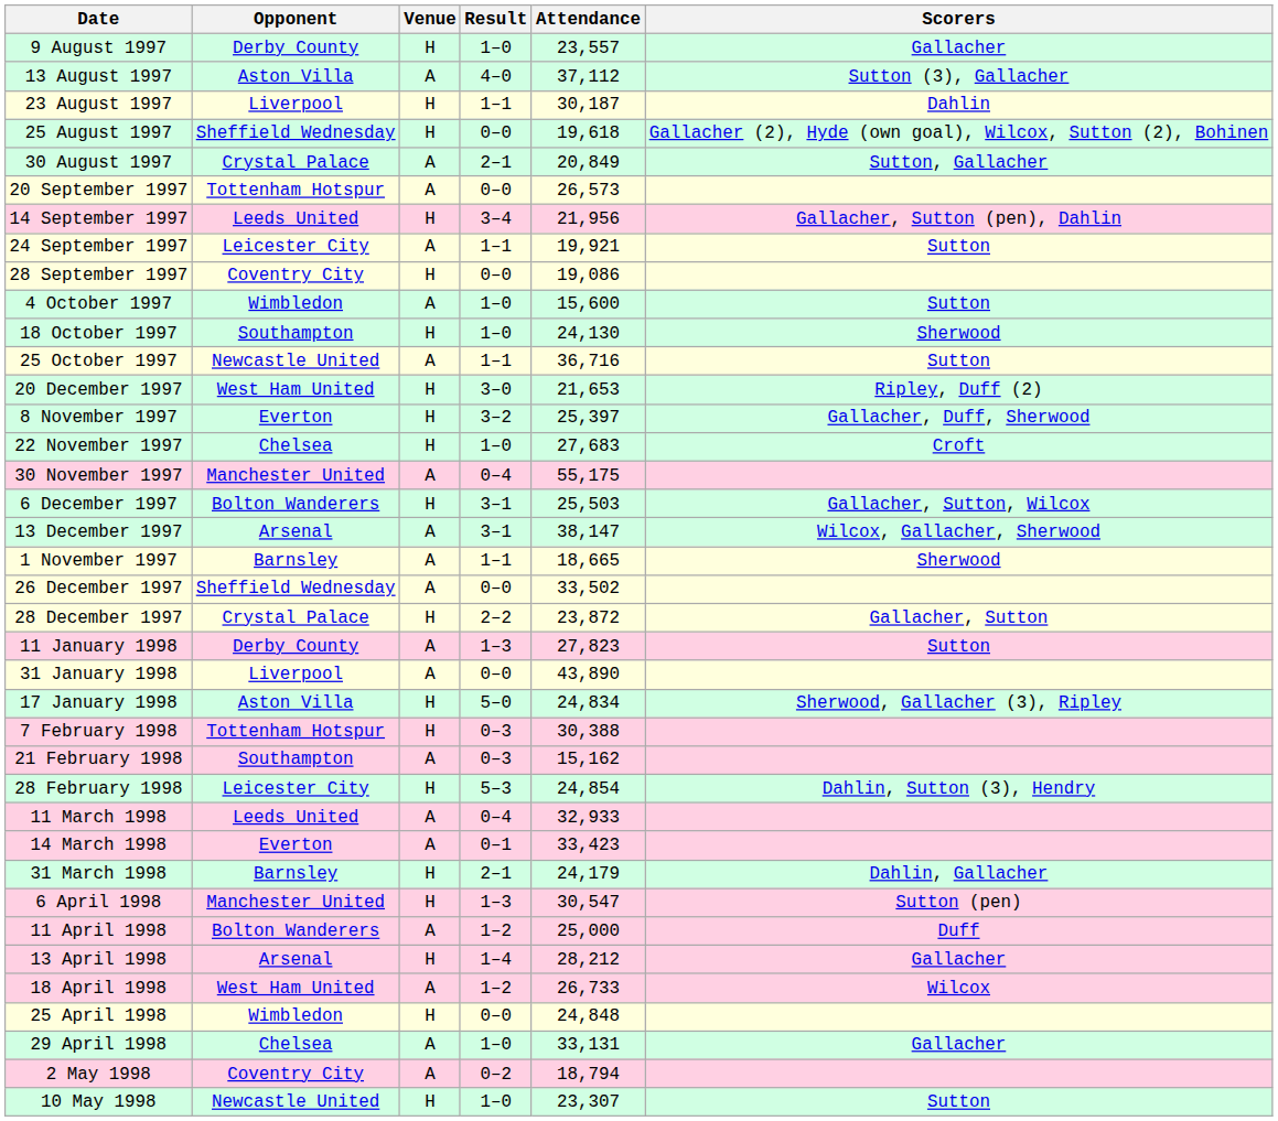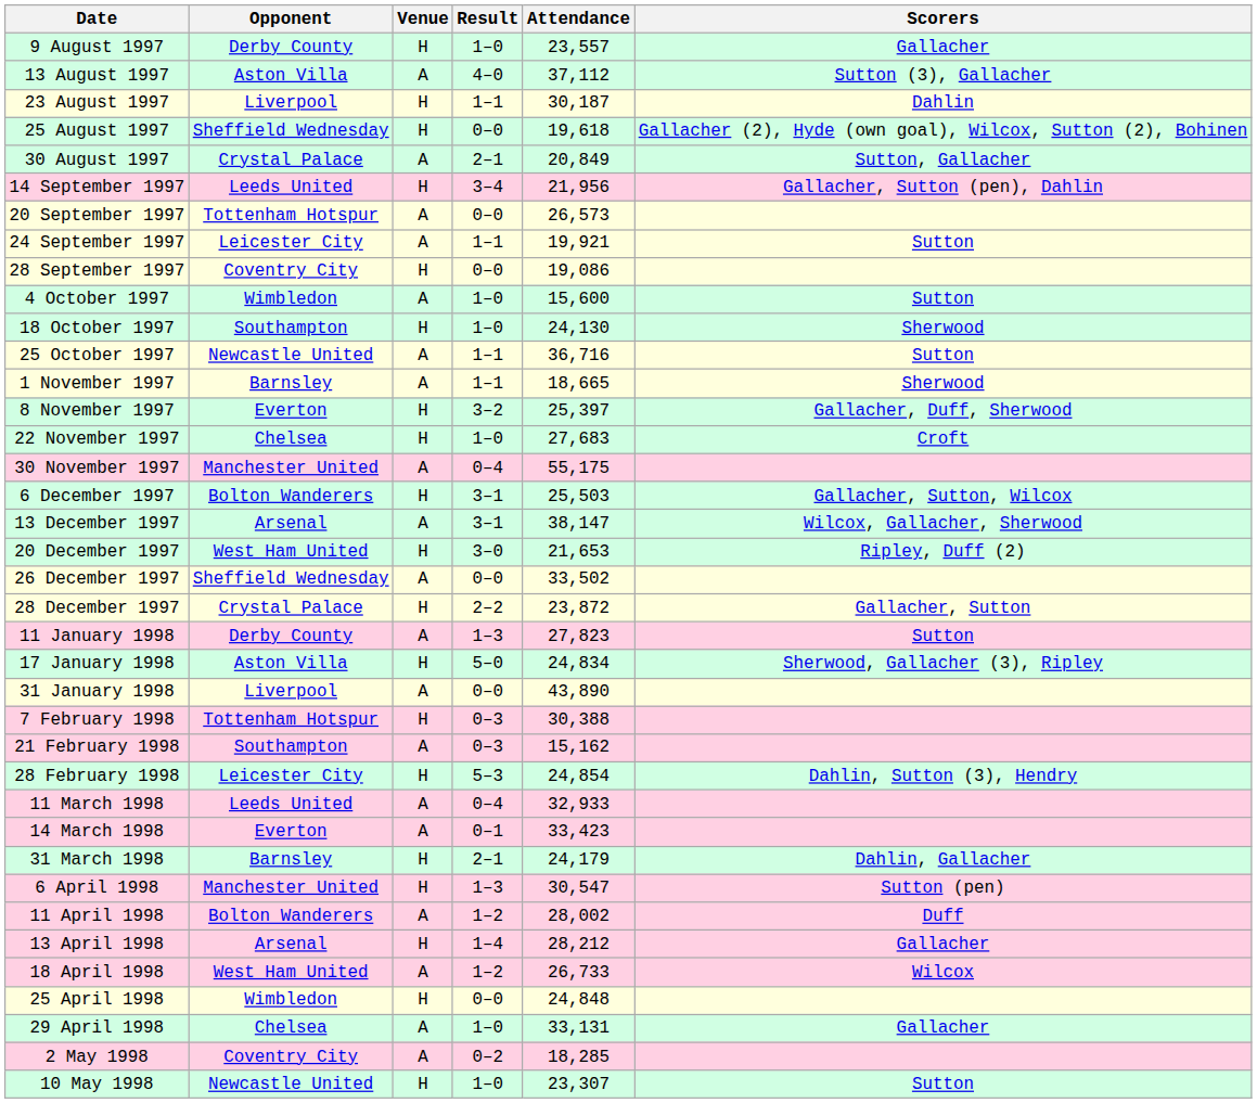rows swapped: 14 September 1997 <-> 20 September 1997
rows swapped: 1 November 1997 <-> 20 December 1997
rows swapped: 17 January 1998 <-> 31 January 1998
11 April 1998 | Attendance: 25,000 -> 28,002
2 May 1998 | Attendance: 18,794 -> 18,285
